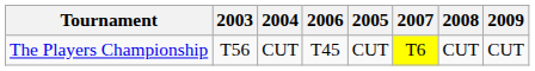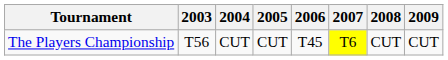columns swapped: 2005 <-> 2006
